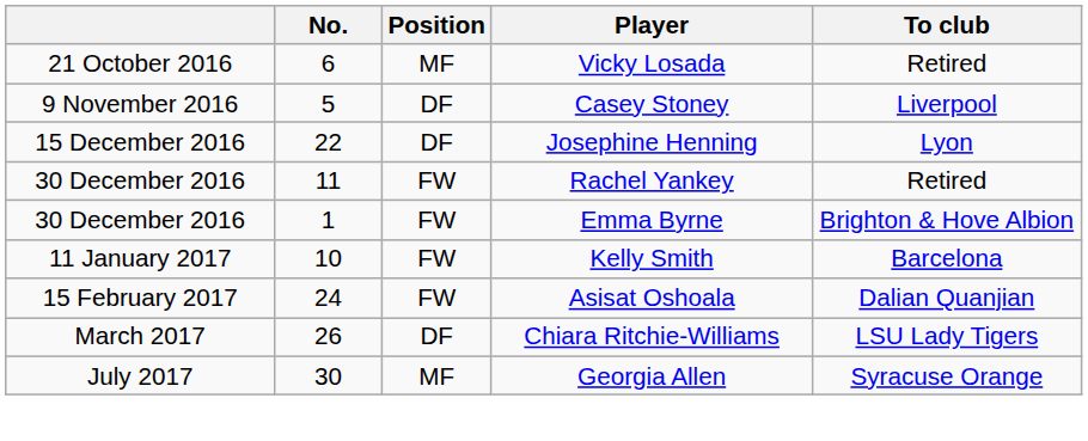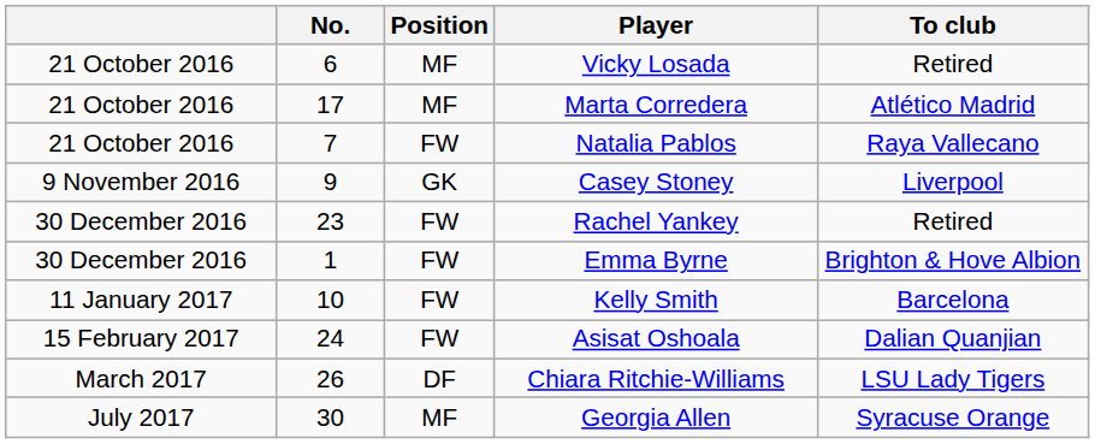+ row: 21 October 2016 | 17 | MF | Marta Corredera | Atlético Madrid
+ row: 21 October 2016 | 7 | FW | Natalia Pablos | Raya Vallecano
Casey Stoney | No.: 5 -> 9
Casey Stoney | Position: DF -> GK
- row: 15 December 2016 | 22 | DF | Josephine Henning | Lyon
Rachel Yankey | No.: 11 -> 23
